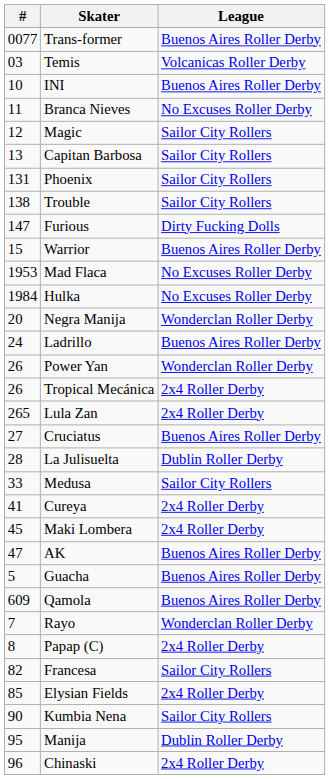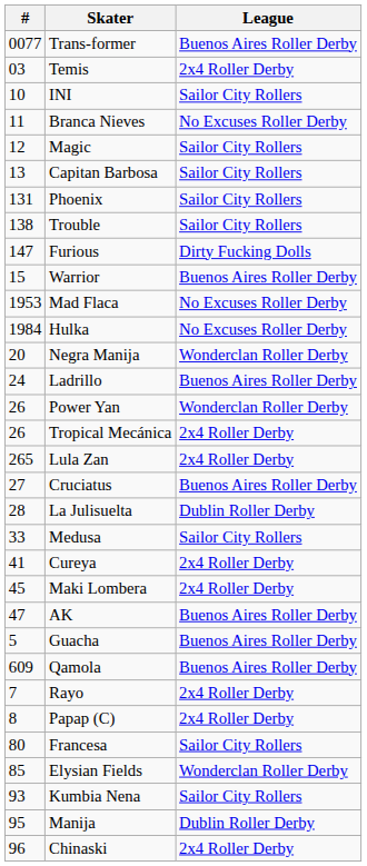Temis | League: Volcanicas Roller Derby -> 2x4 Roller Derby
INI | League: Buenos Aires Roller Derby -> Sailor City Rollers
Rayo | League: Wonderclan Roller Derby -> 2x4 Roller Derby
Francesa | #: 82 -> 80
Elysian Fields | League: 2x4 Roller Derby -> Wonderclan Roller Derby
Kumbia Nena | #: 90 -> 93
